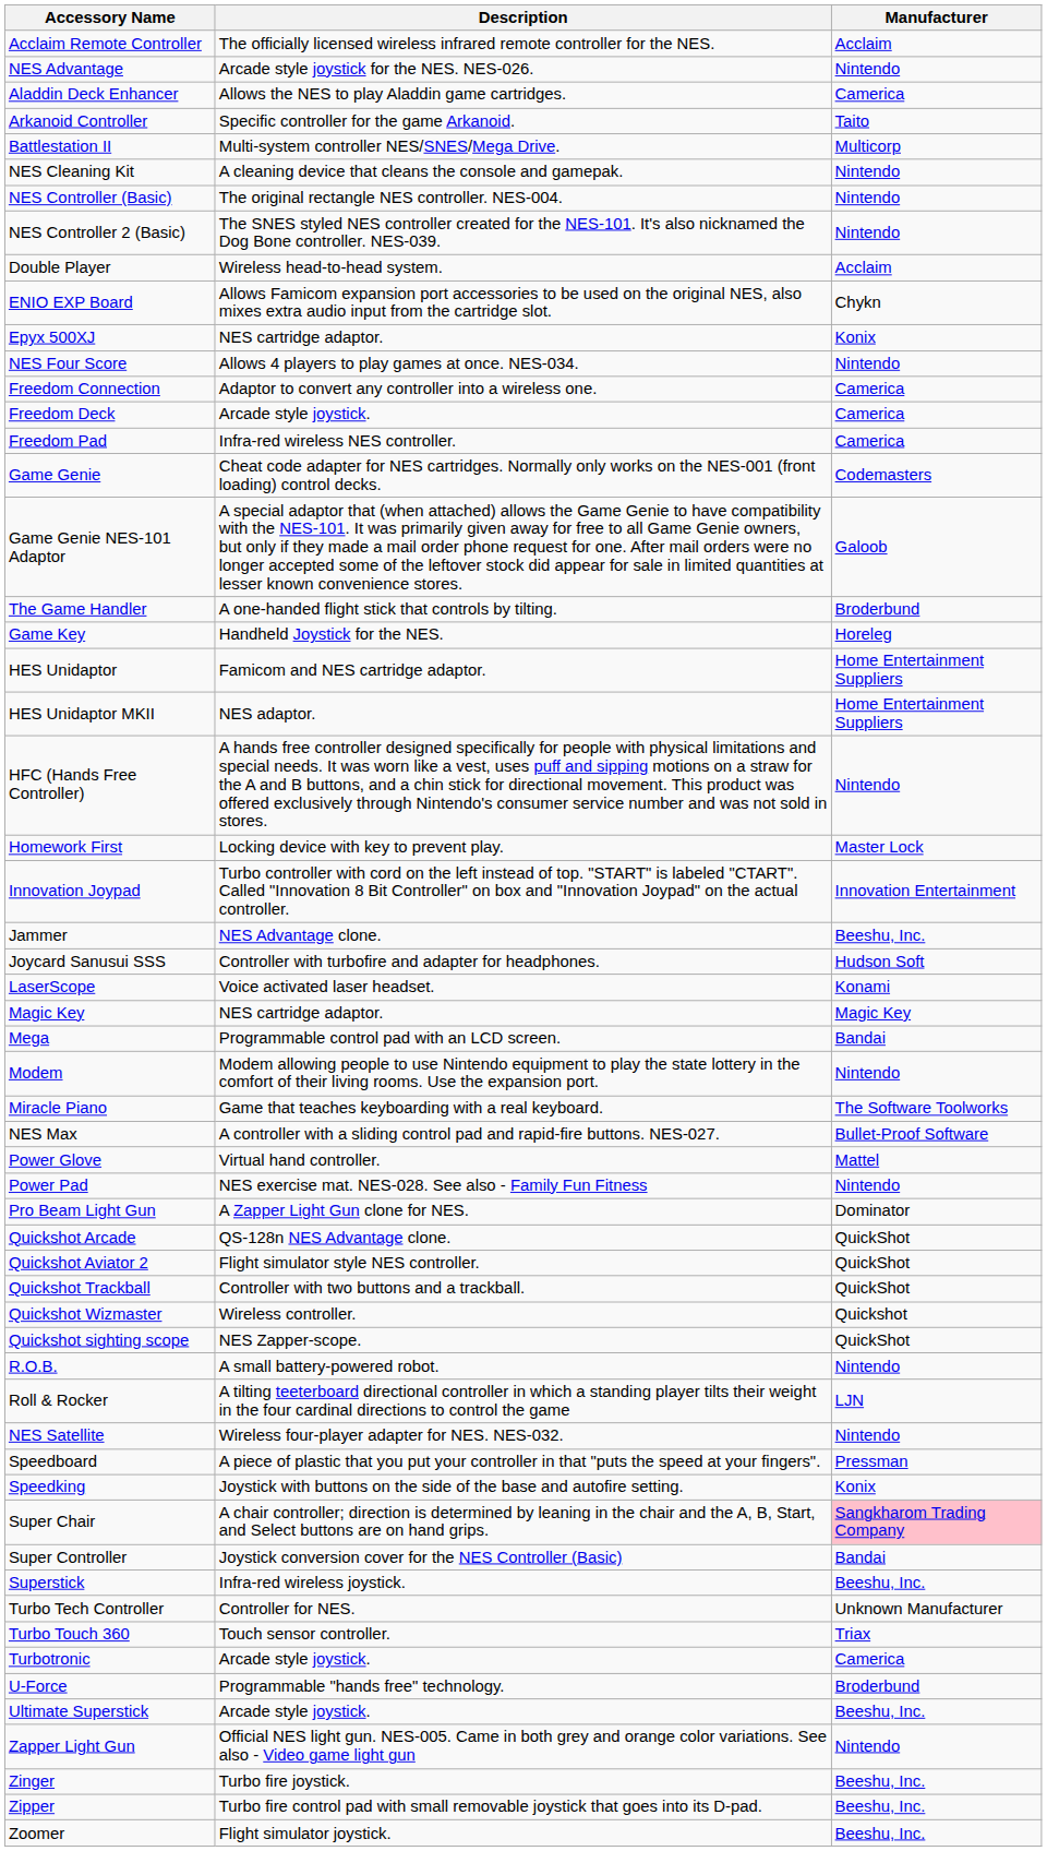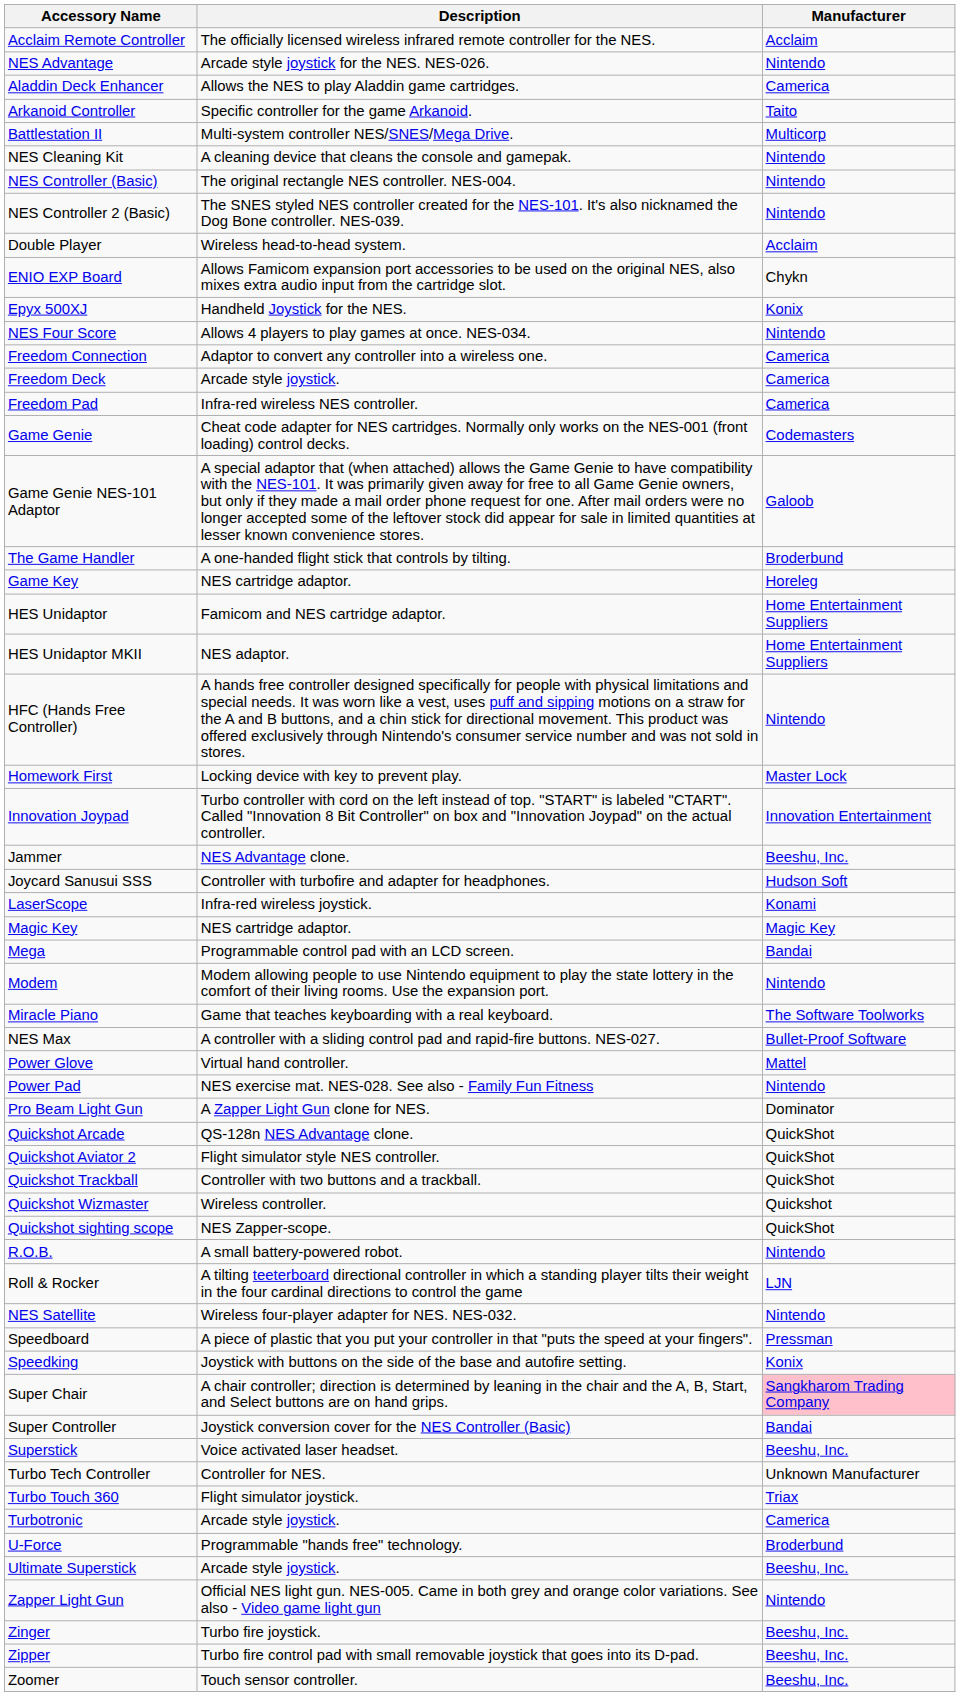Epyx 500XJ | Description: NES cartridge adaptor. -> Handheld Joystick for the NES.
Game Key | Description: Handheld Joystick for the NES. -> NES cartridge adaptor.
LaserScope | Description: Voice activated laser headset. -> Infra-red wireless joystick.
Superstick | Description: Infra-red wireless joystick. -> Voice activated laser headset.
Turbo Touch 360 | Description: Touch sensor controller. -> Flight simulator joystick.
Zoomer | Description: Flight simulator joystick. -> Touch sensor controller.
